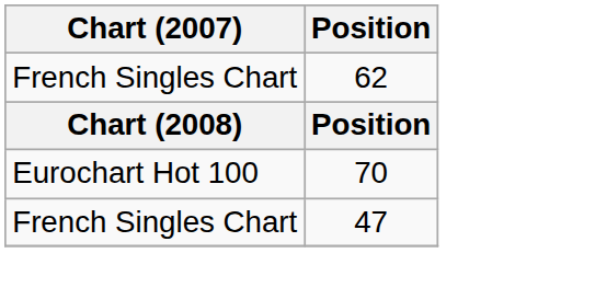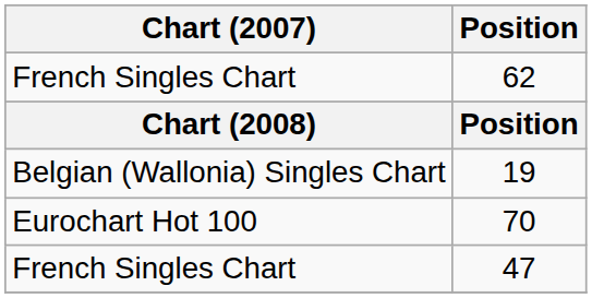+ row: Belgian (Wallonia) Singles Chart | 19
